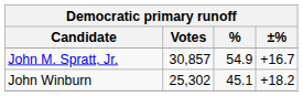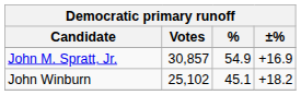John M. Spratt, Jr. | ±%: +16.7 -> +16.9
John Winburn | Votes: 25,302 -> 25,102
